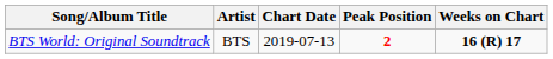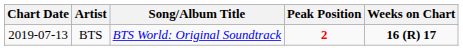columns swapped: Chart Date <-> Song/Album Title
